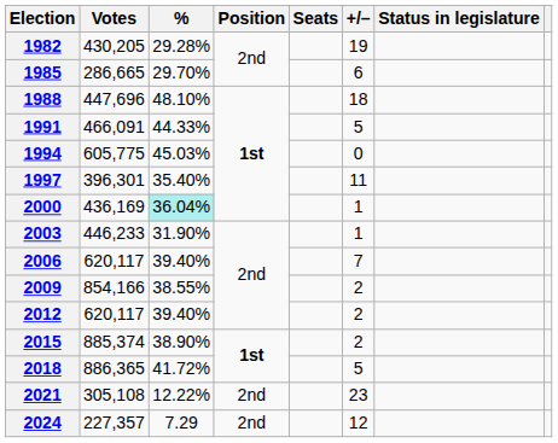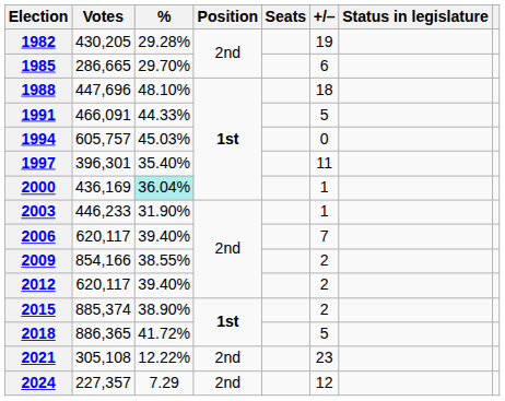1994 | Votes: 605,775 -> 605,757
